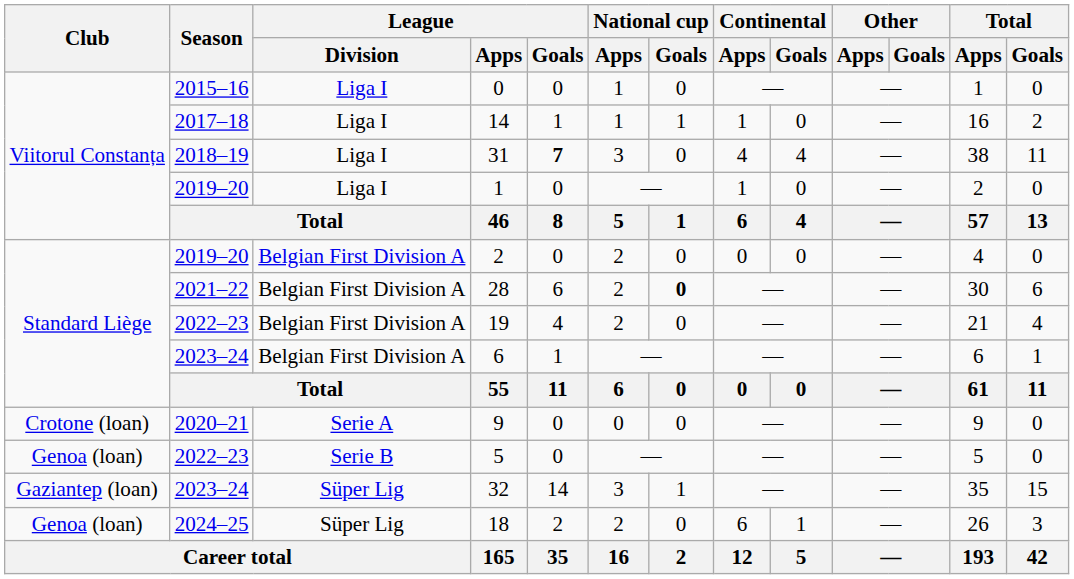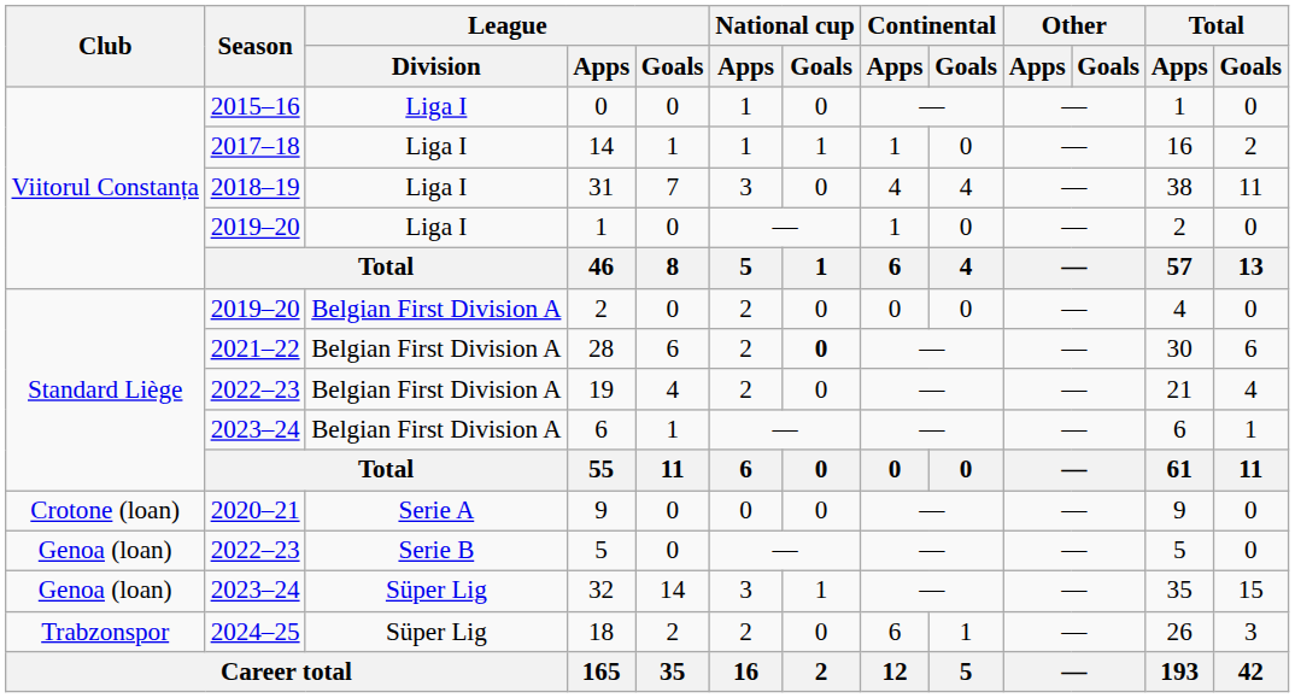31 | League / Goals: bold -> normal
32 | Club: Gaziantep (loan) -> Genoa (loan)
18 | Club: Genoa (loan) -> Trabzonspor
